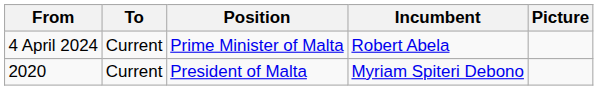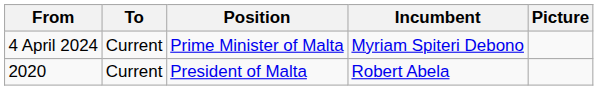4 April 2024 | Incumbent: Robert Abela -> Myriam Spiteri Debono
2020 | Incumbent: Myriam Spiteri Debono -> Robert Abela
